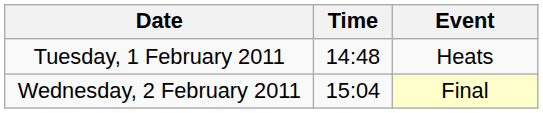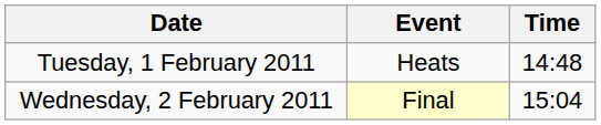columns swapped: Time <-> Event
